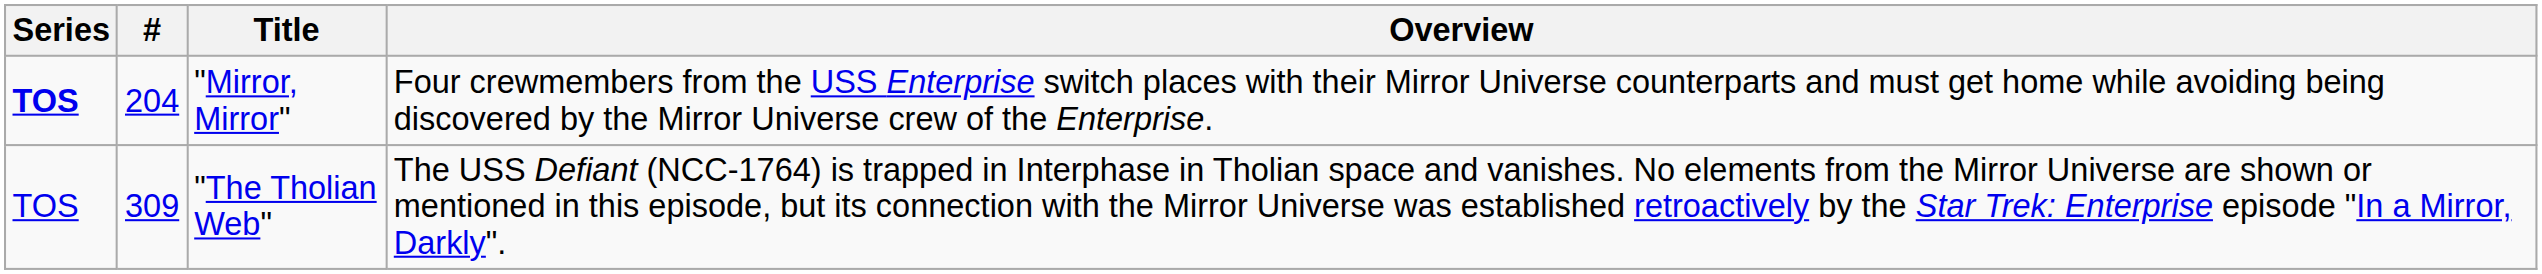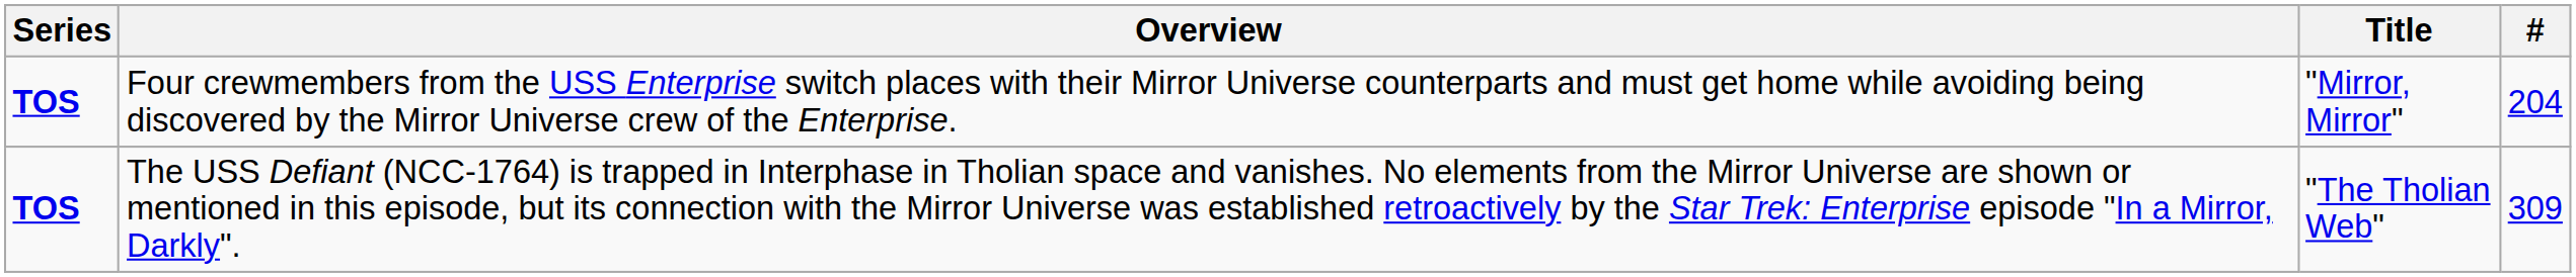columns swapped: # <-> Overview
"The Tholian Web" | Series: normal -> bold
